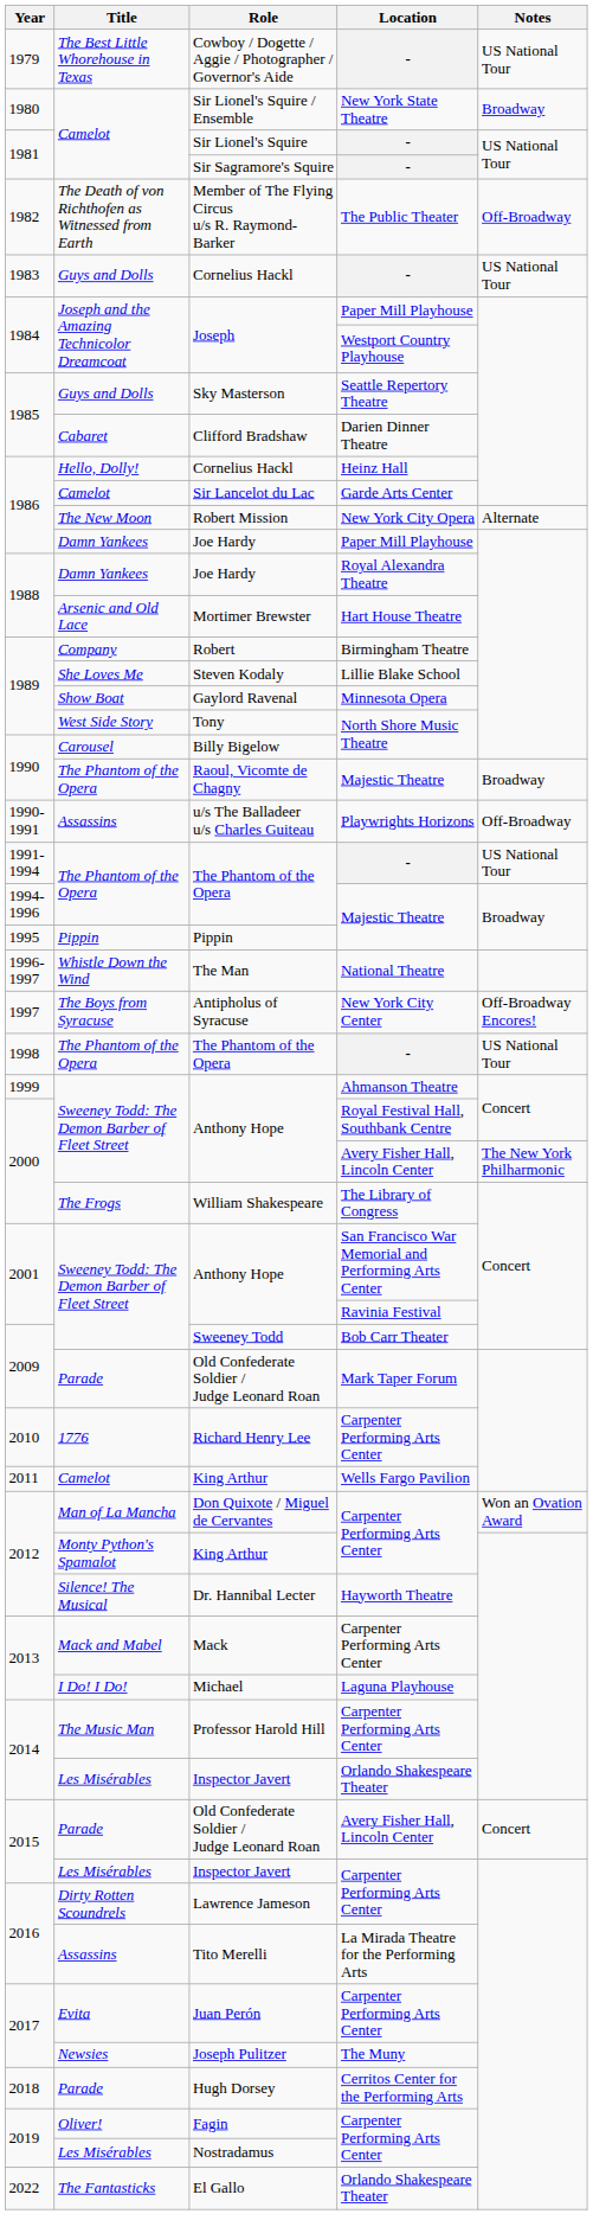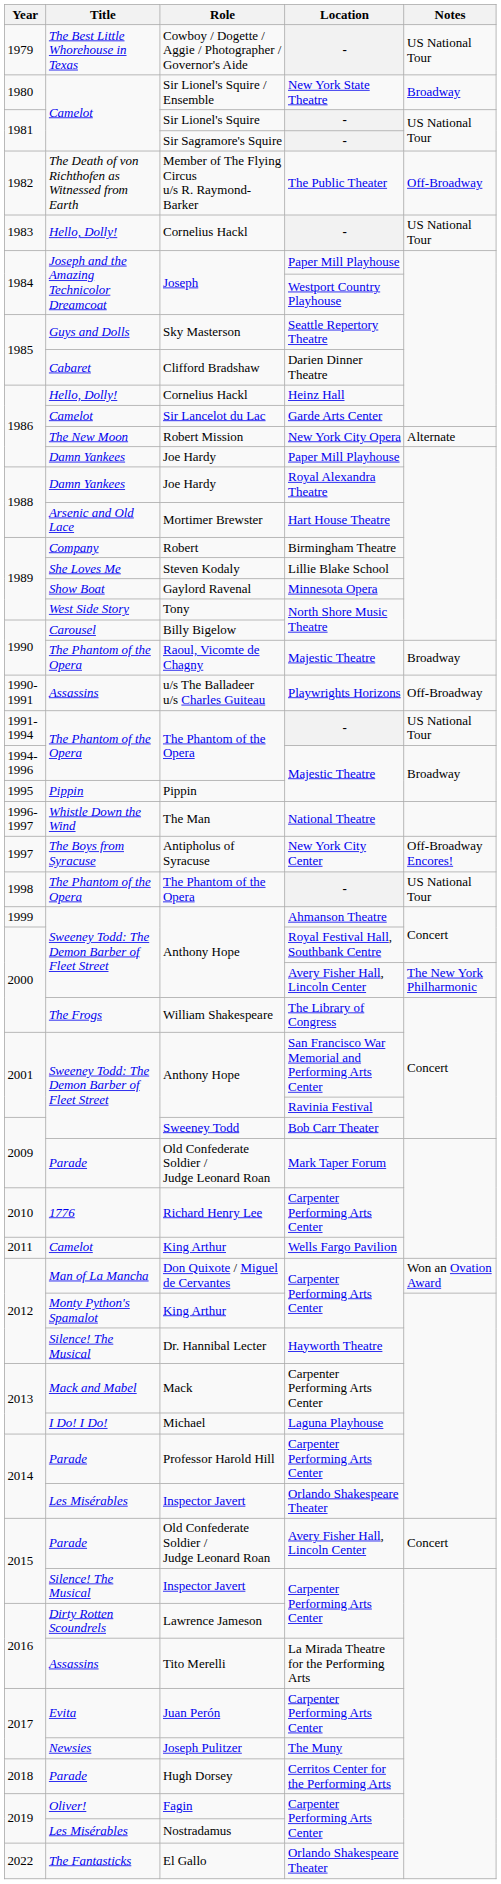Cornelius Hackl / - | Title: Guys and Dolls -> Hello, Dolly!
Professor Harold Hill | Title: The Music Man -> Parade
Inspector Javert / Carpenter Performing Arts Center | Title: Les Misérables -> Silence! The Musical
